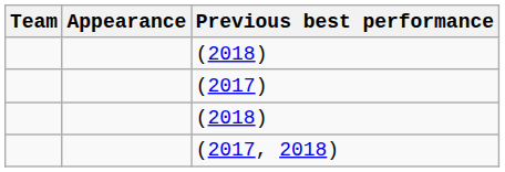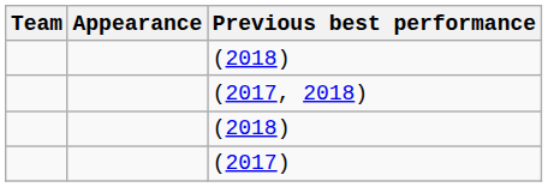rows swapped: (2017) <-> (2017, 2018)
